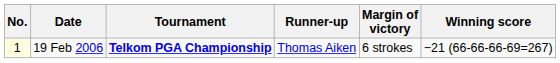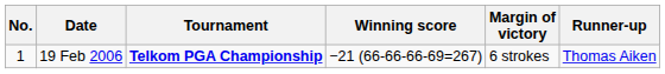columns swapped: Winning score <-> Runner-up
19 Feb 2006 | No.: lightyellow background -> no background
